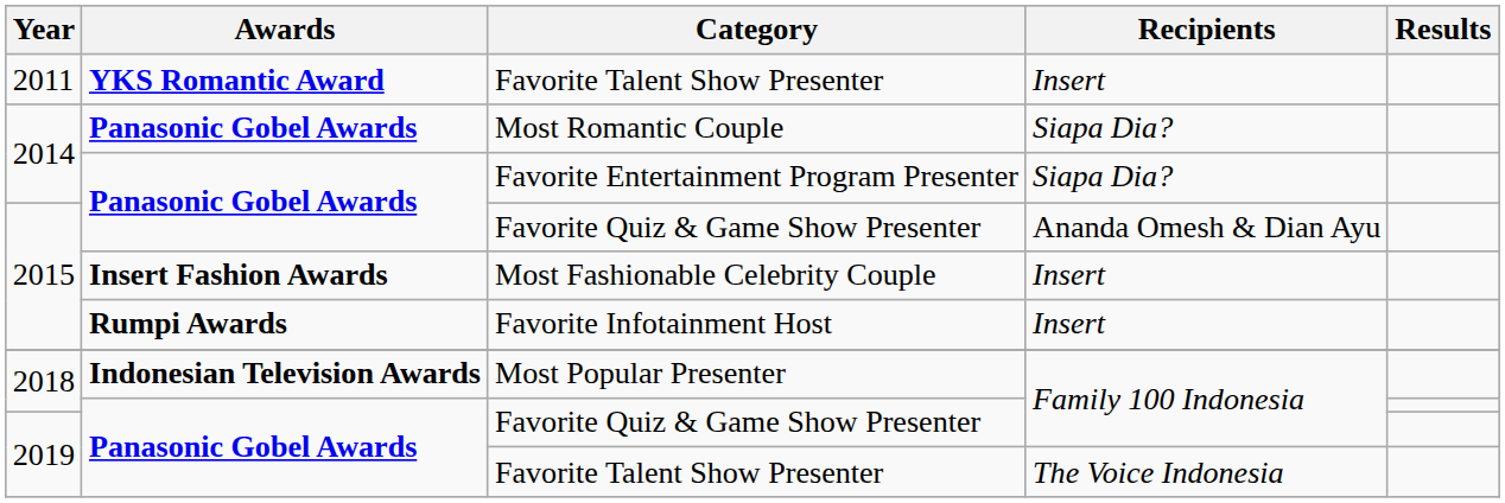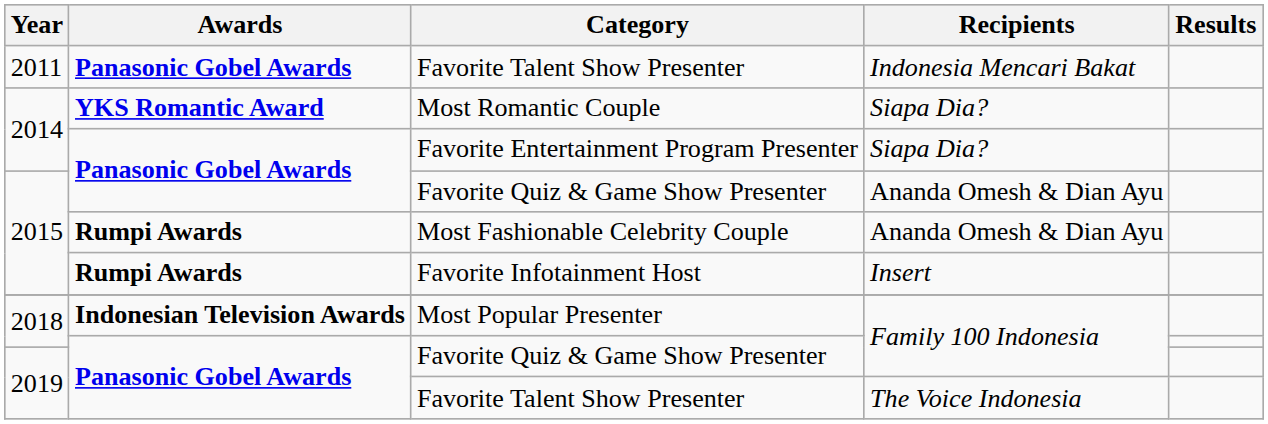2011 / Favorite Talent Show Presenter | Awards: YKS Romantic Award -> Panasonic Gobel Awards
2011 / Favorite Talent Show Presenter | Recipients: Insert -> Indonesia Mencari Bakat
Most Romantic Couple | Awards: Panasonic Gobel Awards -> YKS Romantic Award
Most Fashionable Celebrity Couple | Awards: Insert Fashion Awards -> Rumpi Awards
Most Fashionable Celebrity Couple | Recipients: Insert -> Ananda Omesh & Dian Ayu
